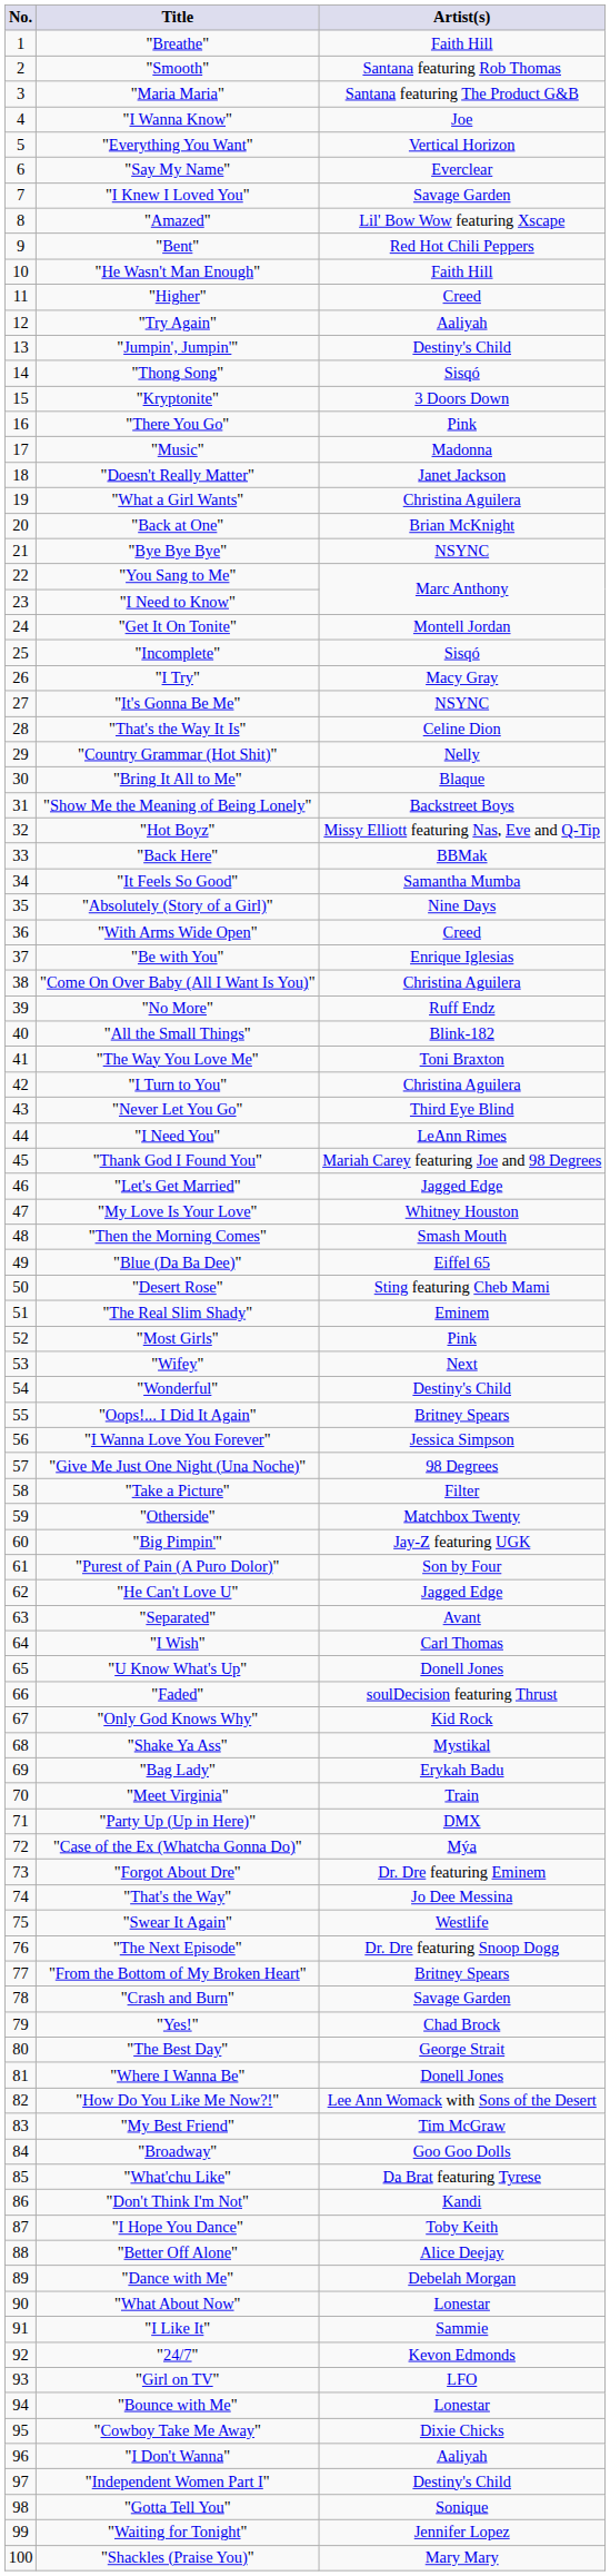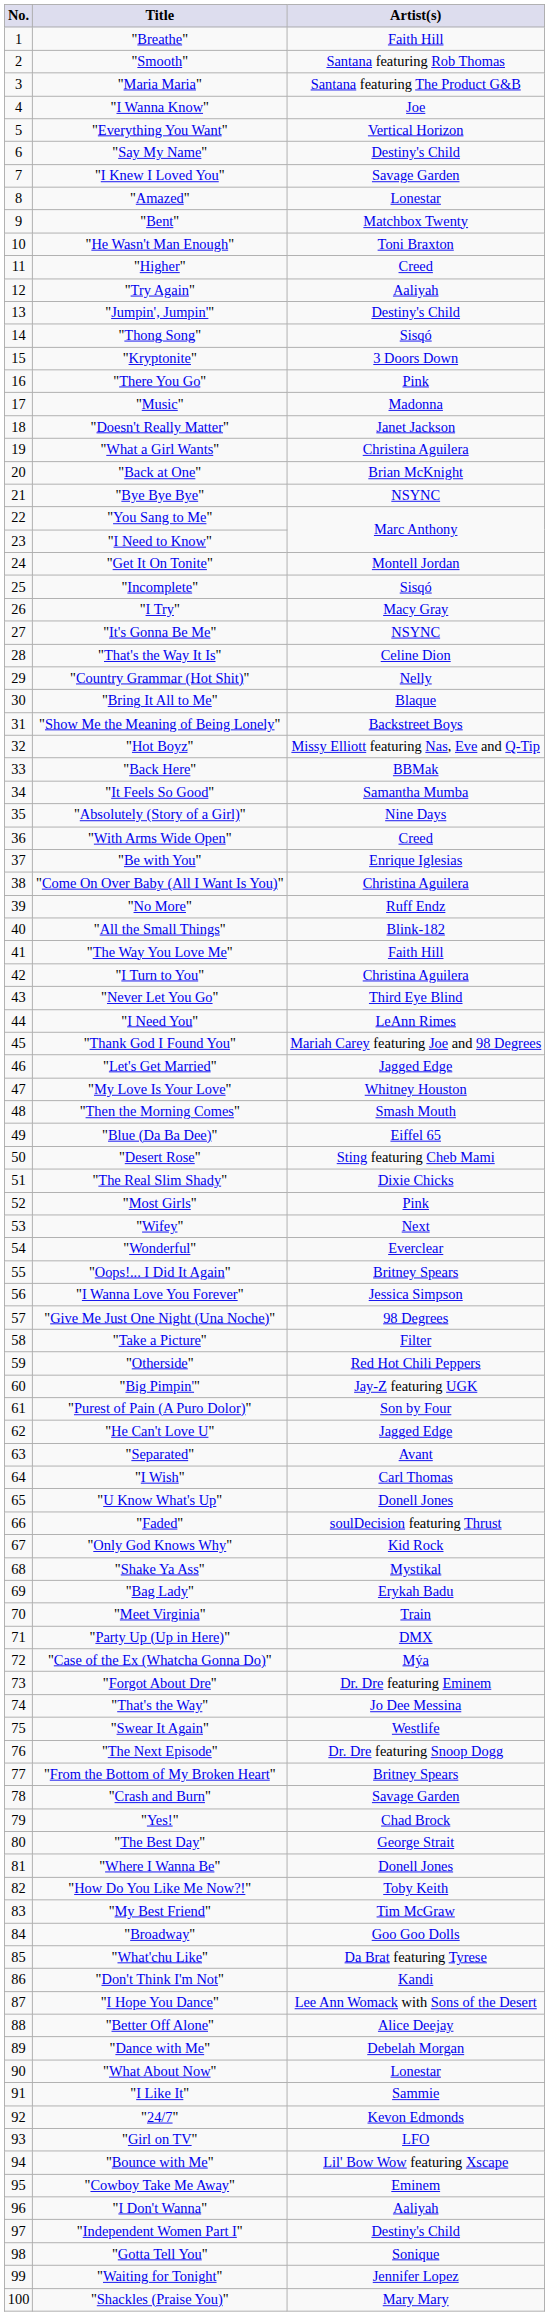"Say My Name" | Artist(s): Everclear -> Destiny's Child
"Amazed" | Artist(s): Lil' Bow Wow featuring Xscape -> Lonestar
"Bent" | Artist(s): Red Hot Chili Peppers -> Matchbox Twenty
"He Wasn't Man Enough" | Artist(s): Faith Hill -> Toni Braxton
"The Way You Love Me" | Artist(s): Toni Braxton -> Faith Hill
"The Real Slim Shady" | Artist(s): Eminem -> Dixie Chicks
"Wonderful" | Artist(s): Destiny's Child -> Everclear
"Otherside" | Artist(s): Matchbox Twenty -> Red Hot Chili Peppers
"How Do You Like Me Now?!" | Artist(s): Lee Ann Womack with Sons of the Desert -> Toby Keith
"I Hope You Dance" | Artist(s): Toby Keith -> Lee Ann Womack with Sons of the Desert
"Bounce with Me" | Artist(s): Lonestar -> Lil' Bow Wow featuring Xscape
"Cowboy Take Me Away" | Artist(s): Dixie Chicks -> Eminem
